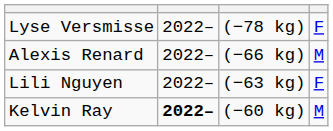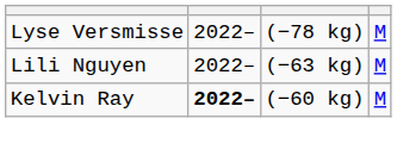Lyse Versmisse | column 4: F -> M
- row: Alexis Renard | 2022– | (−66 kg) | M
Lili Nguyen | column 4: F -> M
